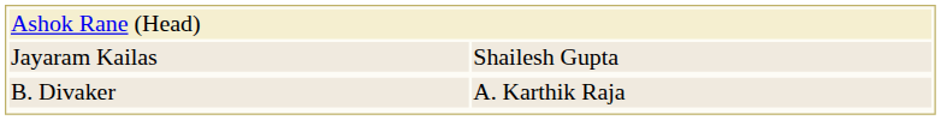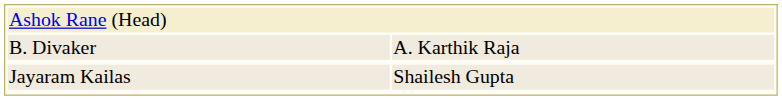rows swapped: B. Divaker <-> Jayaram Kailas
